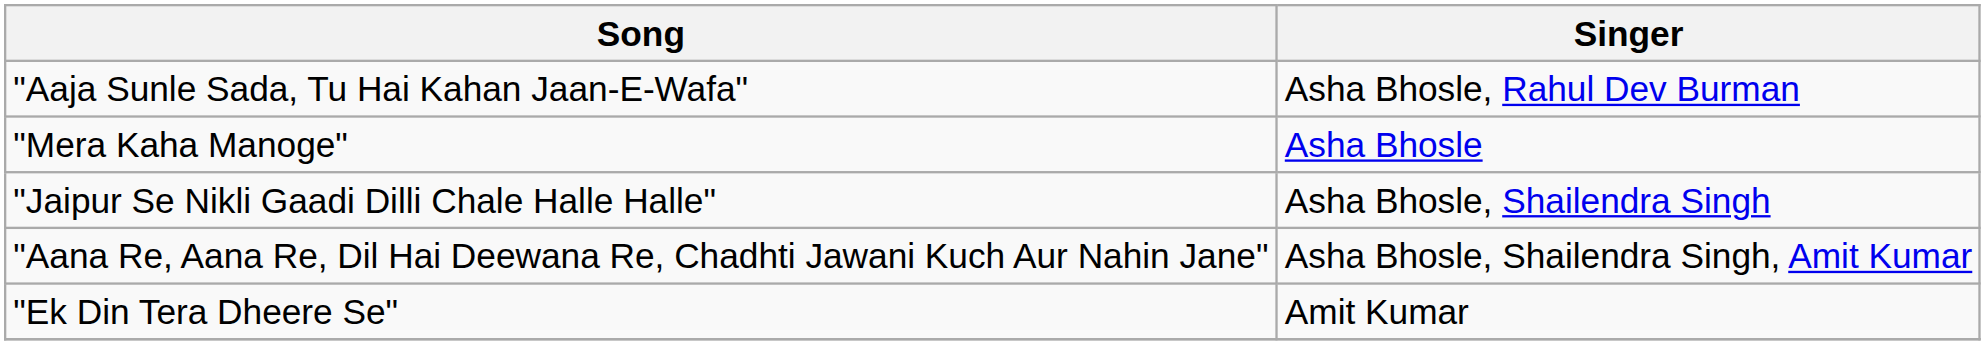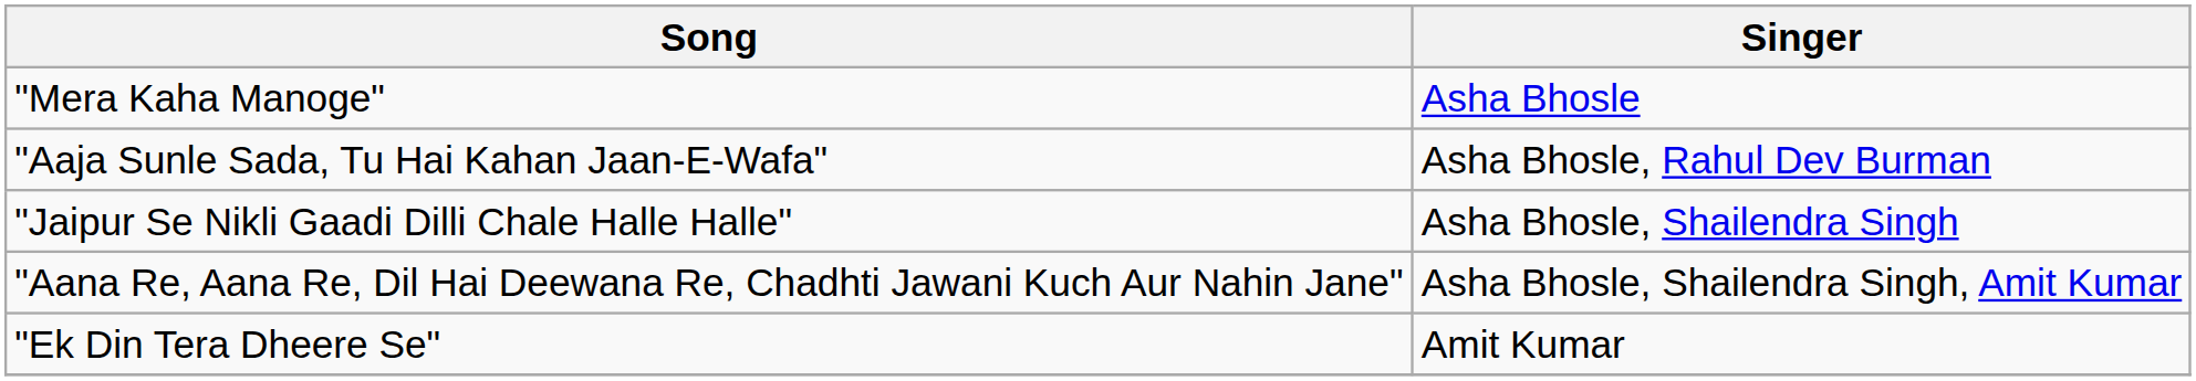rows swapped: "Mera Kaha Manoge" <-> "Aaja Sunle Sada, Tu Hai Kahan Jaan-E-Wafa"
